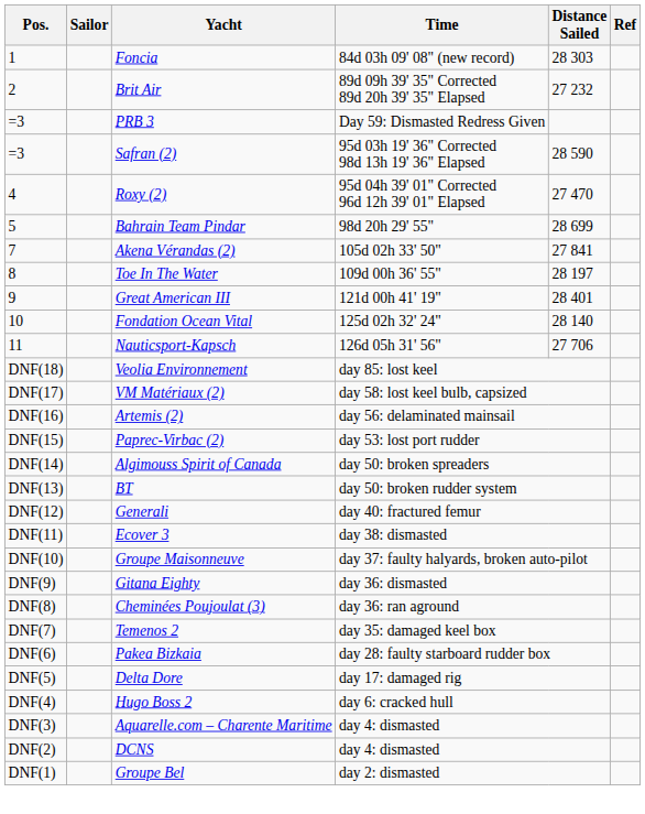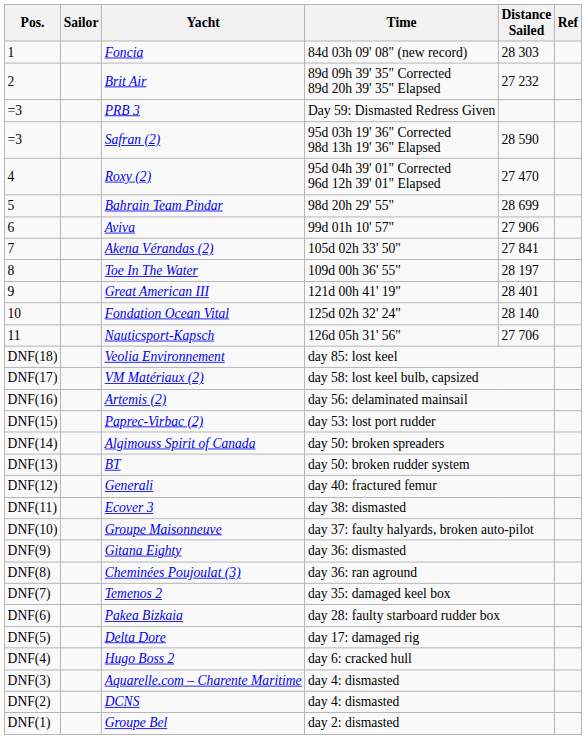+ row: 6 | Aviva | 99d 01h 10' 57" | 27 906
